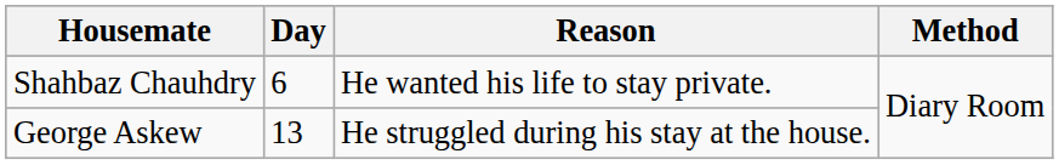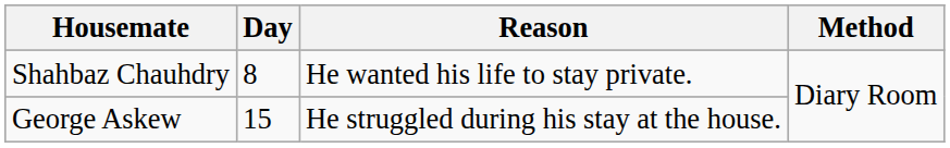Shahbaz Chauhdry | Day: 6 -> 8
George Askew | Day: 13 -> 15
